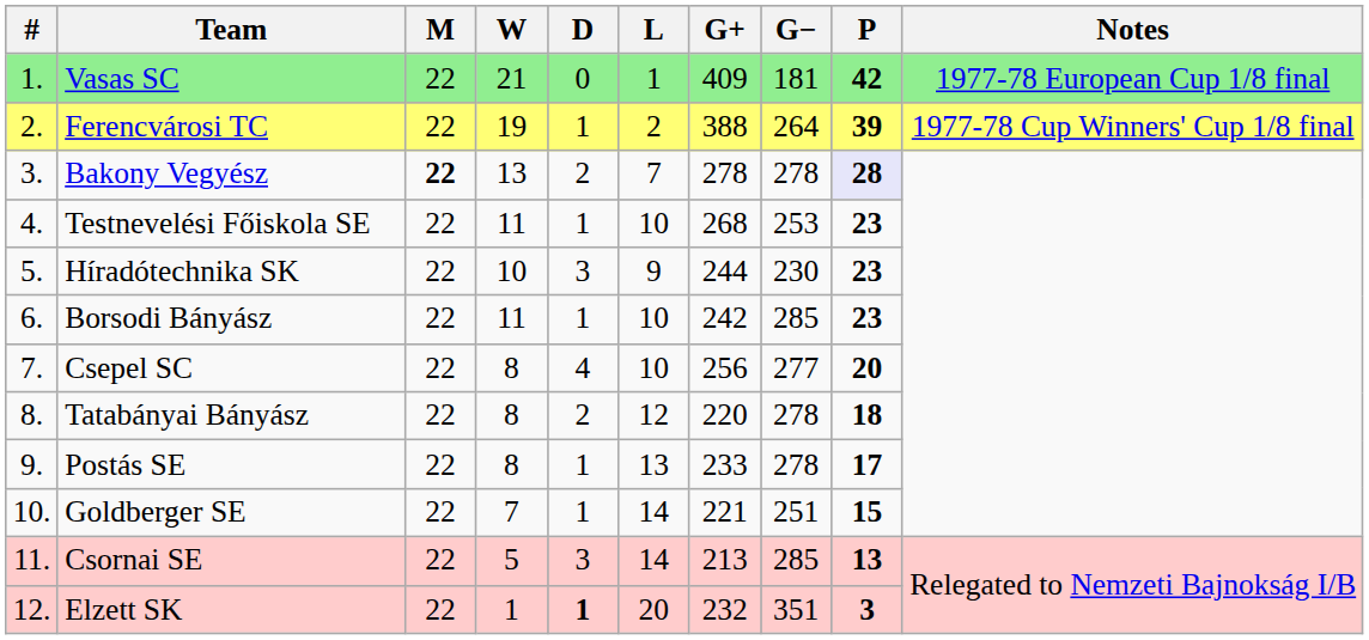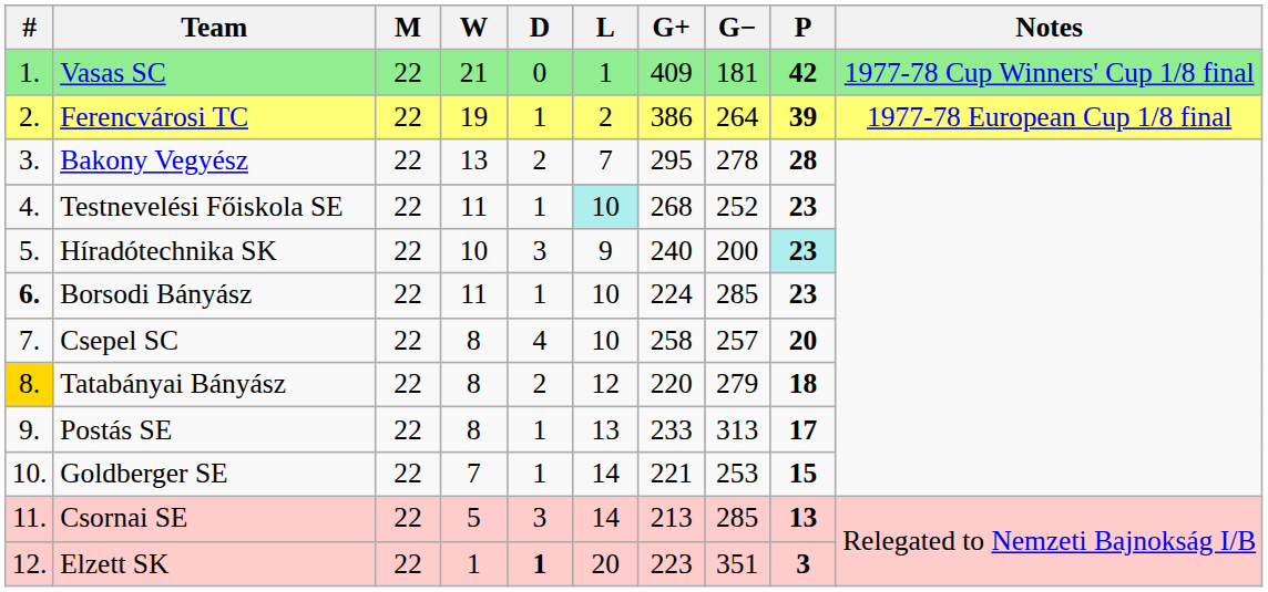Vasas SC | Notes: 1977-78 European Cup 1/8 final -> 1977-78 Cup Winners' Cup 1/8 final
Ferencvárosi TC | G+: 388 -> 386
Ferencvárosi TC | Notes: 1977-78 Cup Winners' Cup 1/8 final -> 1977-78 European Cup 1/8 final
Bakony Vegyész | M: bold -> normal
Bakony Vegyész | G+: 278 -> 295
Bakony Vegyész | P: lavender background -> no background
Testnevelési Főiskola SE | L: no background -> paleturquoise background
Testnevelési Főiskola SE | G−: 253 -> 252
Híradótechnika SK | G+: 244 -> 240
Híradótechnika SK | G−: 230 -> 200
Híradótechnika SK | P: no background -> paleturquoise background
Borsodi Bányász | #: normal -> bold
Borsodi Bányász | G+: 242 -> 224
Csepel SC | G+: 256 -> 258
Csepel SC | G−: 277 -> 257
Tatabányai Bányász | #: no background -> gold background
Tatabányai Bányász | G−: 278 -> 279
Postás SE | G−: 278 -> 313
Goldberger SE | G−: 251 -> 253
Elzett SK | G+: 232 -> 223
